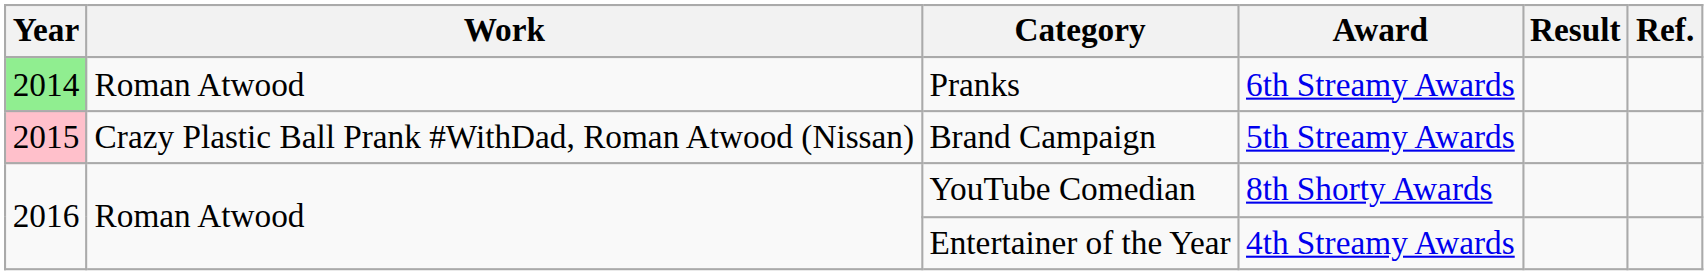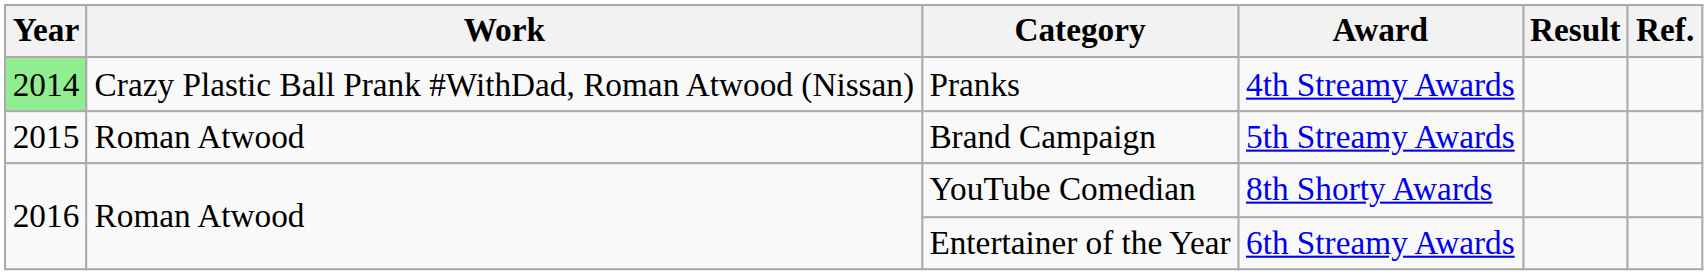Pranks | Work: Roman Atwood -> Crazy Plastic Ball Prank #WithDad, Roman Atwood (Nissan)
Pranks | Award: 6th Streamy Awards -> 4th Streamy Awards
Brand Campaign | Year: pink background -> no background
Brand Campaign | Work: Crazy Plastic Ball Prank #WithDad, Roman Atwood (Nissan) -> Roman Atwood
Entertainer of the Year | Award: 4th Streamy Awards -> 6th Streamy Awards
